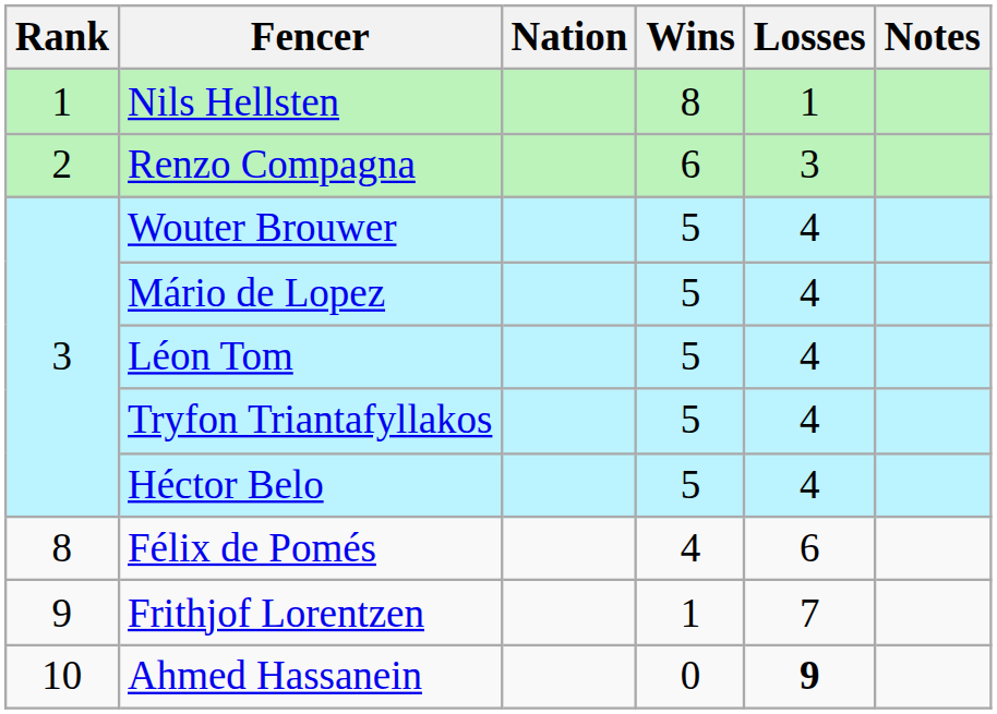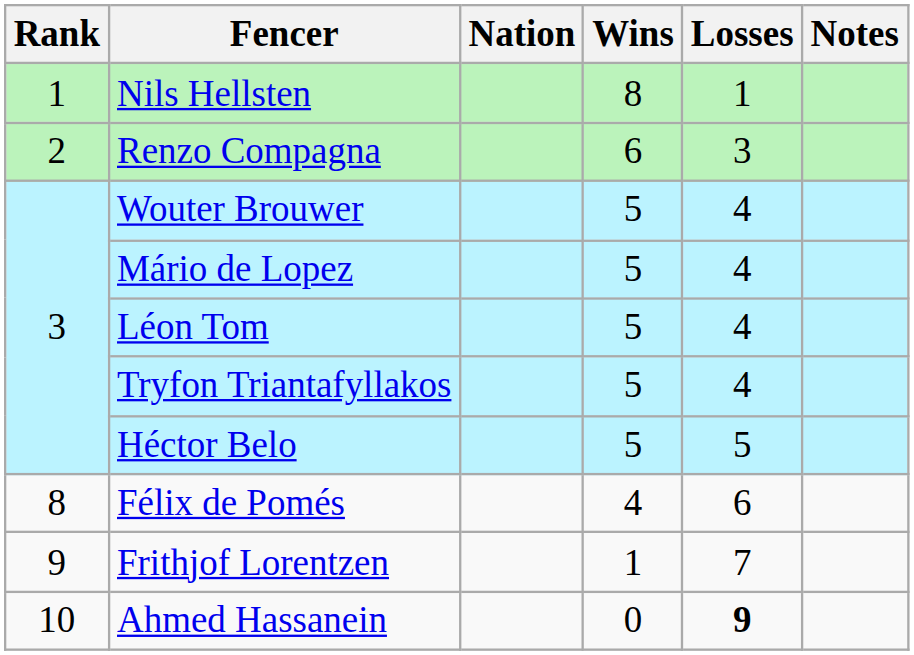Héctor Belo | Losses: 4 -> 5
